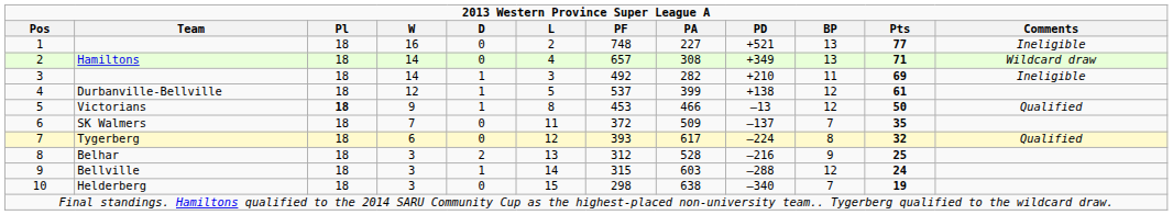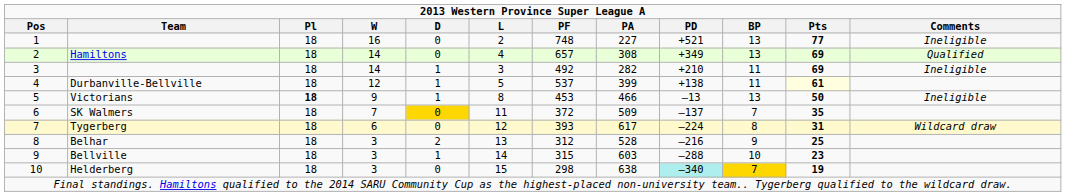Hamiltons | Pts: 71 -> 69
Hamiltons | Comments: Wildcard draw -> Qualified
Durbanville-Bellville | BP: 12 -> 11
Durbanville-Bellville | Pts: no background -> lightyellow background
Victorians | BP: 12 -> 13
Victorians | Comments: Qualified -> Ineligible
SK Walmers | D: no background -> gold background
Tygerberg | Pts: 32 -> 31
Tygerberg | Comments: Qualified -> Wildcard draw
Bellville | BP: 12 -> 10
Bellville | Pts: 24 -> 23
Helderberg | PD: no background -> paleturquoise background
Helderberg | BP: no background -> gold background
